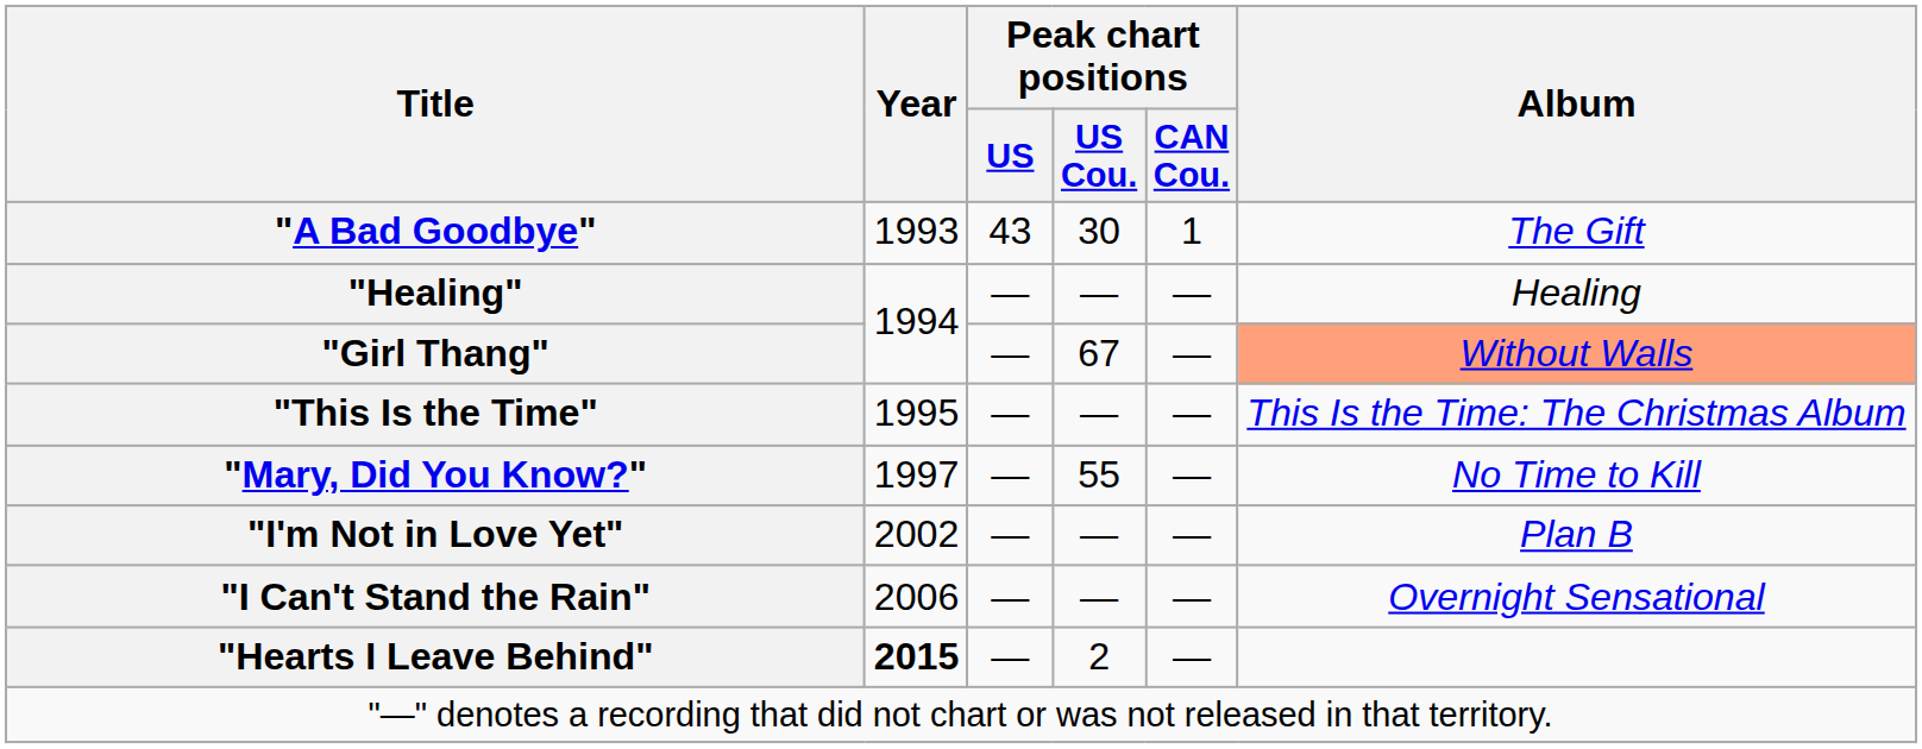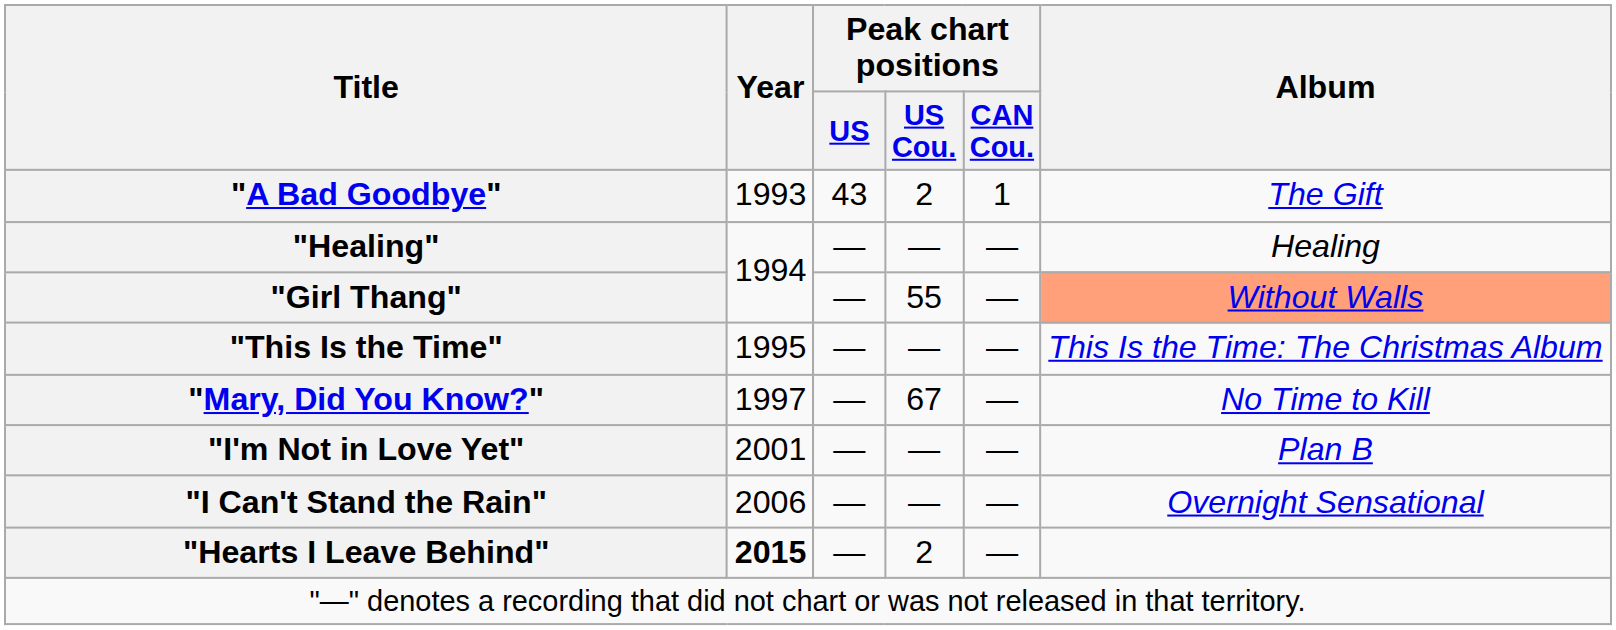"A Bad Goodbye" | Peak chart positions / US Cou.: 30 -> 2
"Girl Thang" | Peak chart positions / US Cou.: 67 -> 55
"Mary, Did You Know?" | Peak chart positions / US Cou.: 55 -> 67
"I'm Not in Love Yet" | Year: 2002 -> 2001
